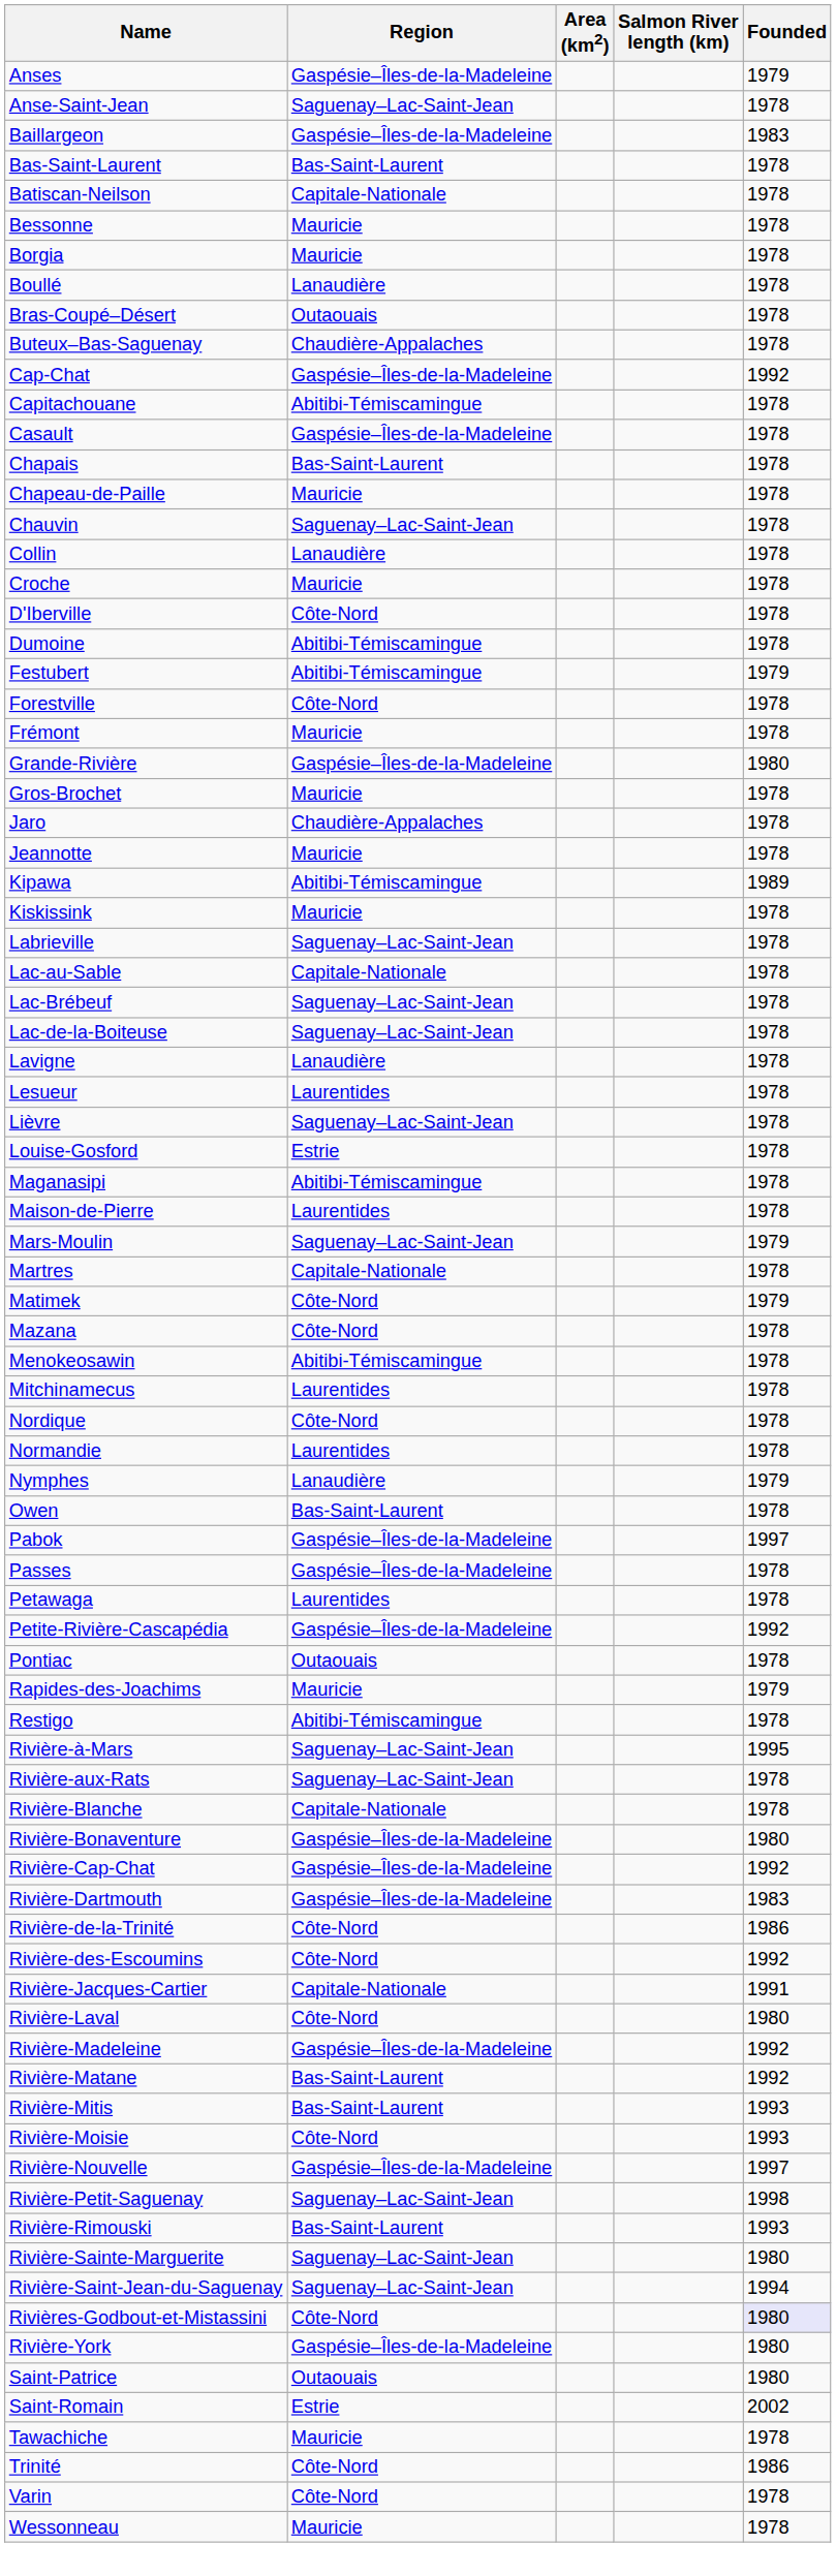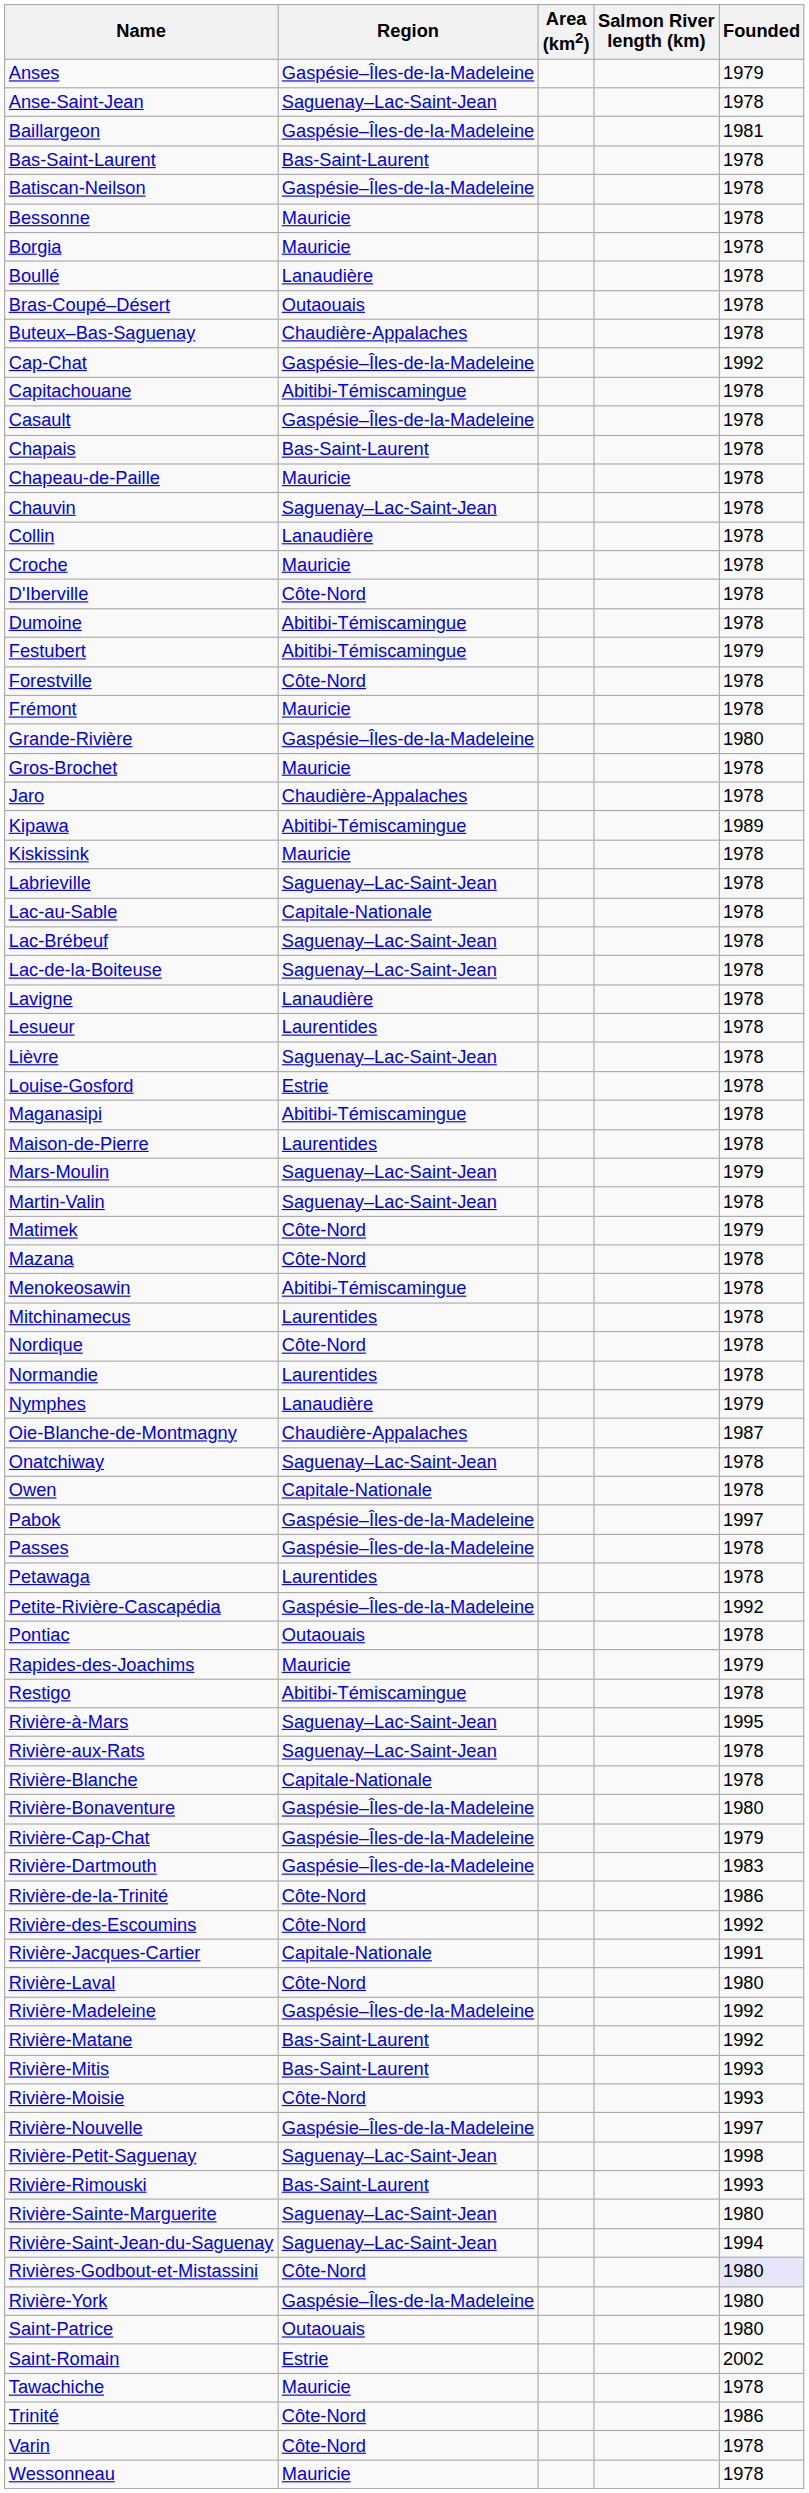Baillargeon | Founded: 1983 -> 1981
Batiscan-Neilson | Region: Capitale-Nationale -> Gaspésie–Îles-de-la-Madeleine
- row: Jeannotte | Mauricie | 1978
+ row: Martin-Valin | Saguenay–Lac-Saint-Jean | 1978
- row: Martres | Capitale-Nationale | 1978
+ row: Oie-Blanche-de-Montmagny | Chaudière-Appalaches | 1987
+ row: Onatchiway | Saguenay–Lac-Saint-Jean | 1978
Owen | Region: Bas-Saint-Laurent -> Capitale-Nationale
Rivière-Cap-Chat | Founded: 1992 -> 1979
